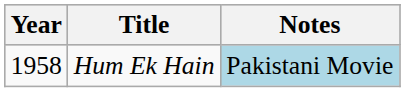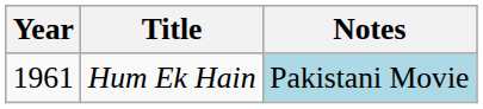Hum Ek Hain | Year: 1958 -> 1961
